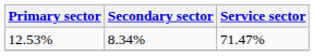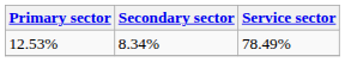12.53% | Service sector: 71.47% -> 78.49%
